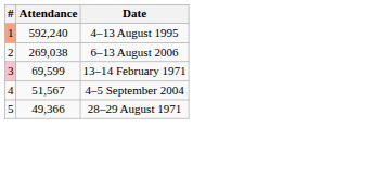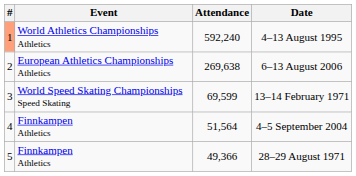+ column: Event | World Athletics Championships Athletics | European Athletics Championships Athletics | World Speed Skating Championships Speed Skating | Finnkampen Athletics | Finnkampen Athletics
6–13 August 2006 | Attendance: 269,038 -> 269,638
13–14 February 1971 | #: pink background -> no background
4–5 September 2004 | Attendance: 51,567 -> 51,564
